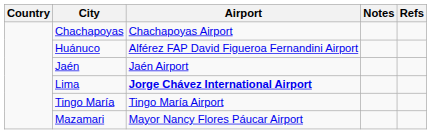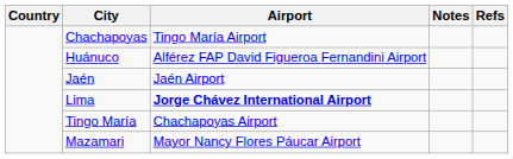Chachapoyas | Airport: Chachapoyas Airport -> Tingo María Airport
Tingo María | Airport: Tingo María Airport -> Chachapoyas Airport
